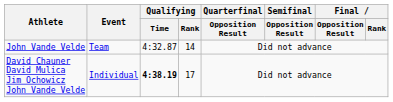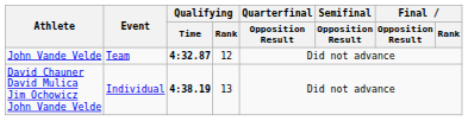John Vande Velde | Qualifying / Time: normal -> bold
John Vande Velde | Qualifying / Rank: 14 -> 12
David Chauner David Mulica Jim Ochowicz John Vande Velde | Qualifying / Rank: 17 -> 13
